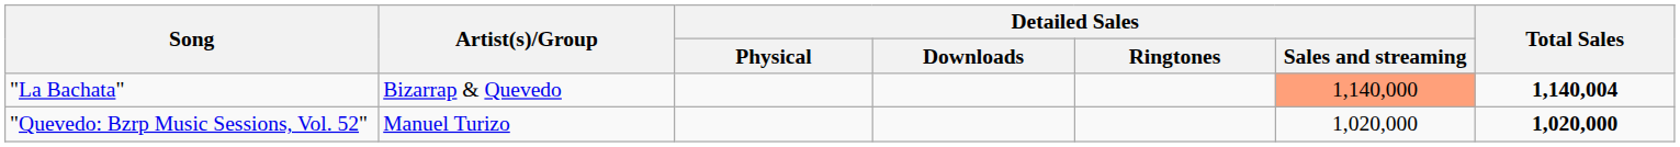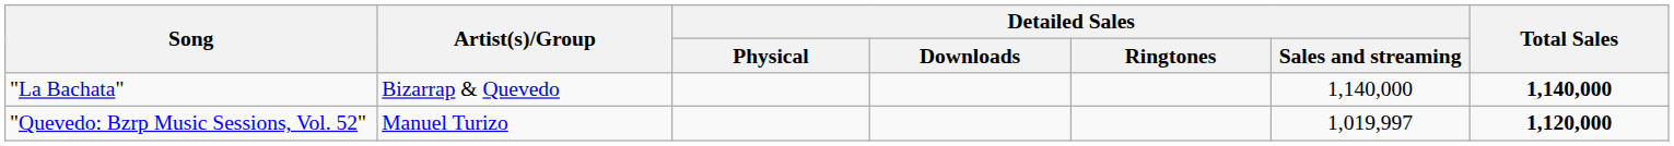"La Bachata" | Detailed Sales / Sales and streaming: lightsalmon background -> no background
"La Bachata" | Total Sales: 1,140,004 -> 1,140,000
"Quevedo: Bzrp Music Sessions, Vol. 52" | Detailed Sales / Sales and streaming: 1,020,000 -> 1,019,997
"Quevedo: Bzrp Music Sessions, Vol. 52" | Total Sales: 1,020,000 -> 1,120,000
